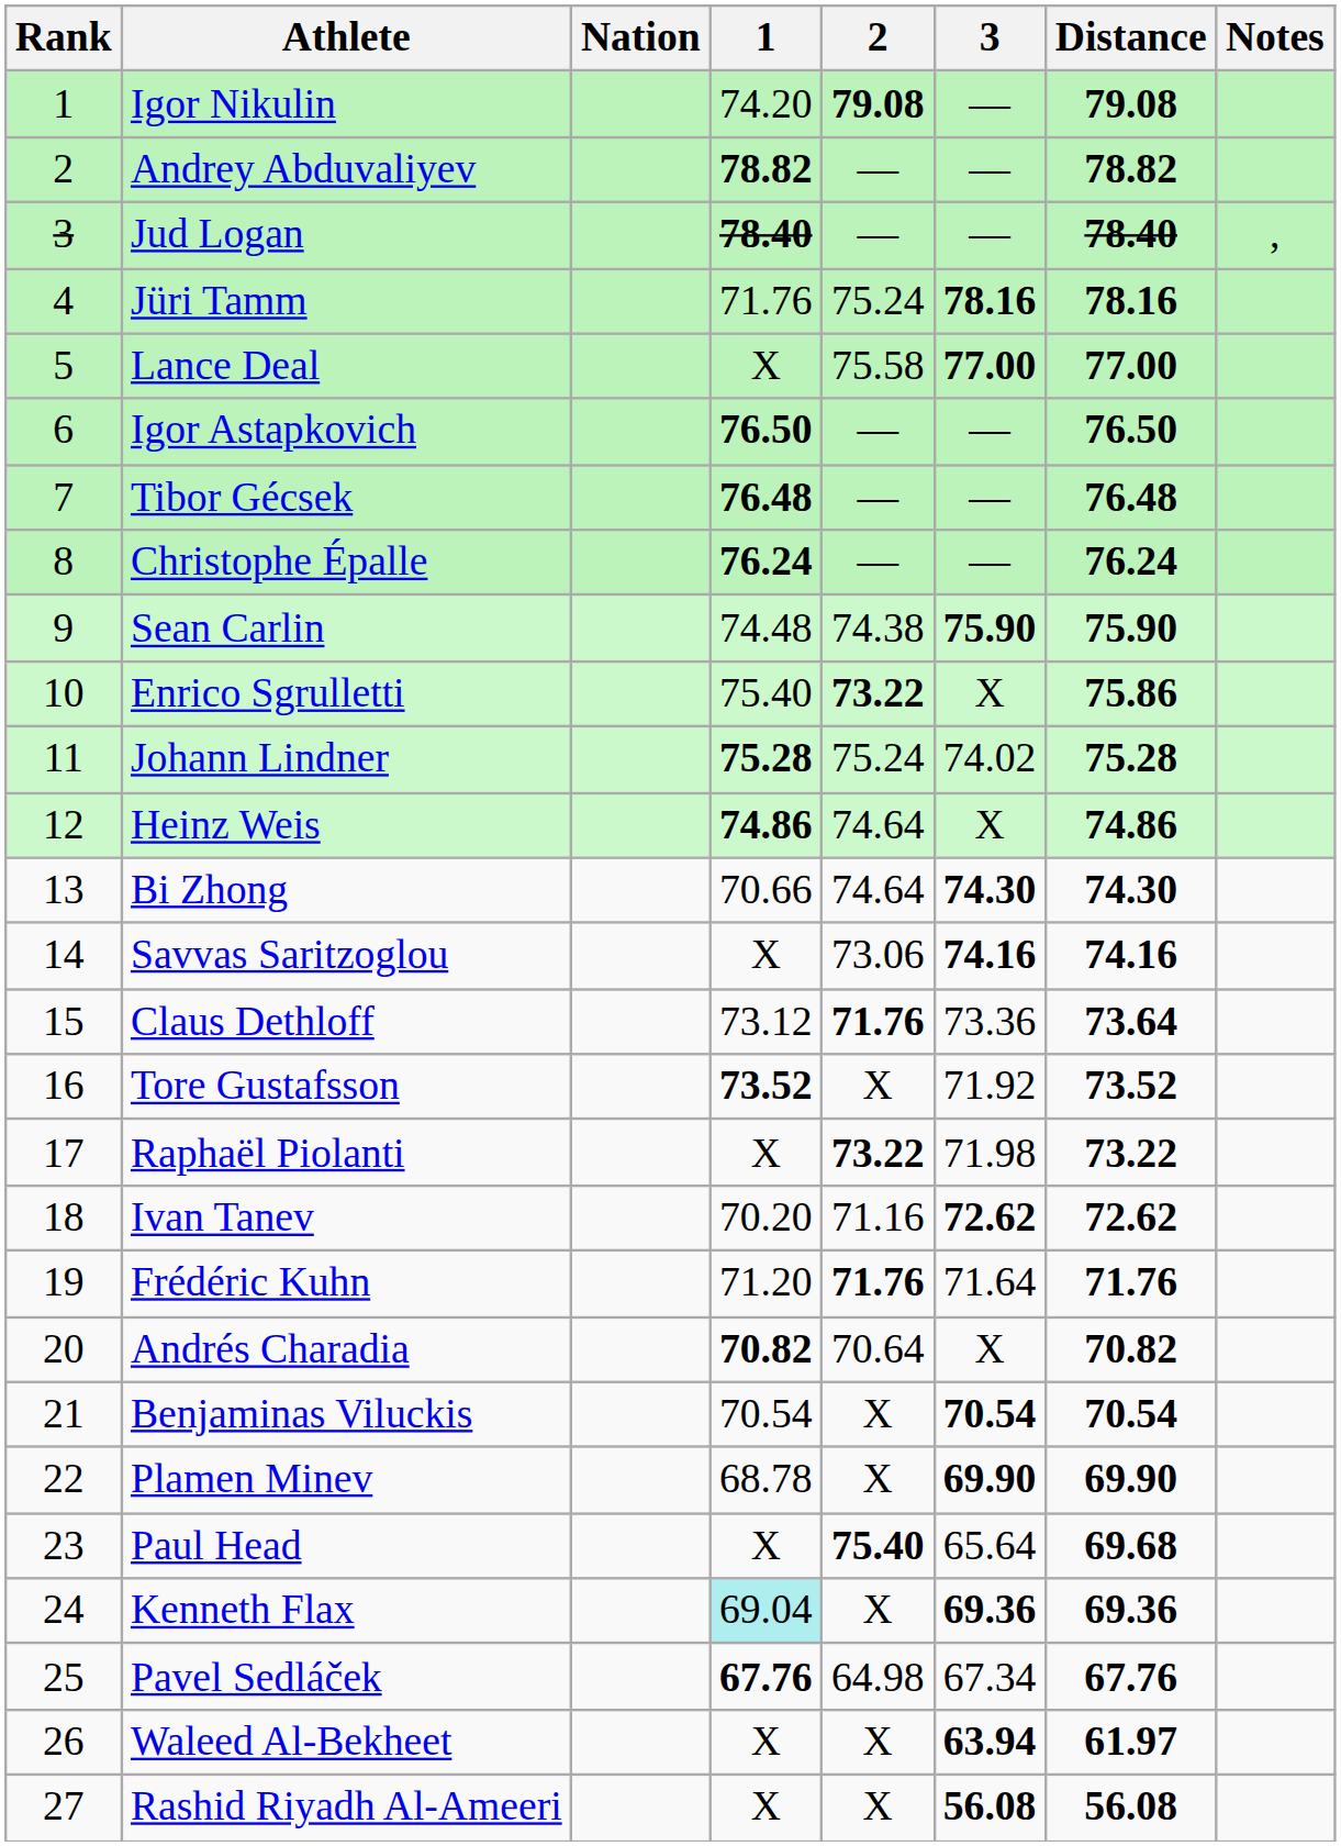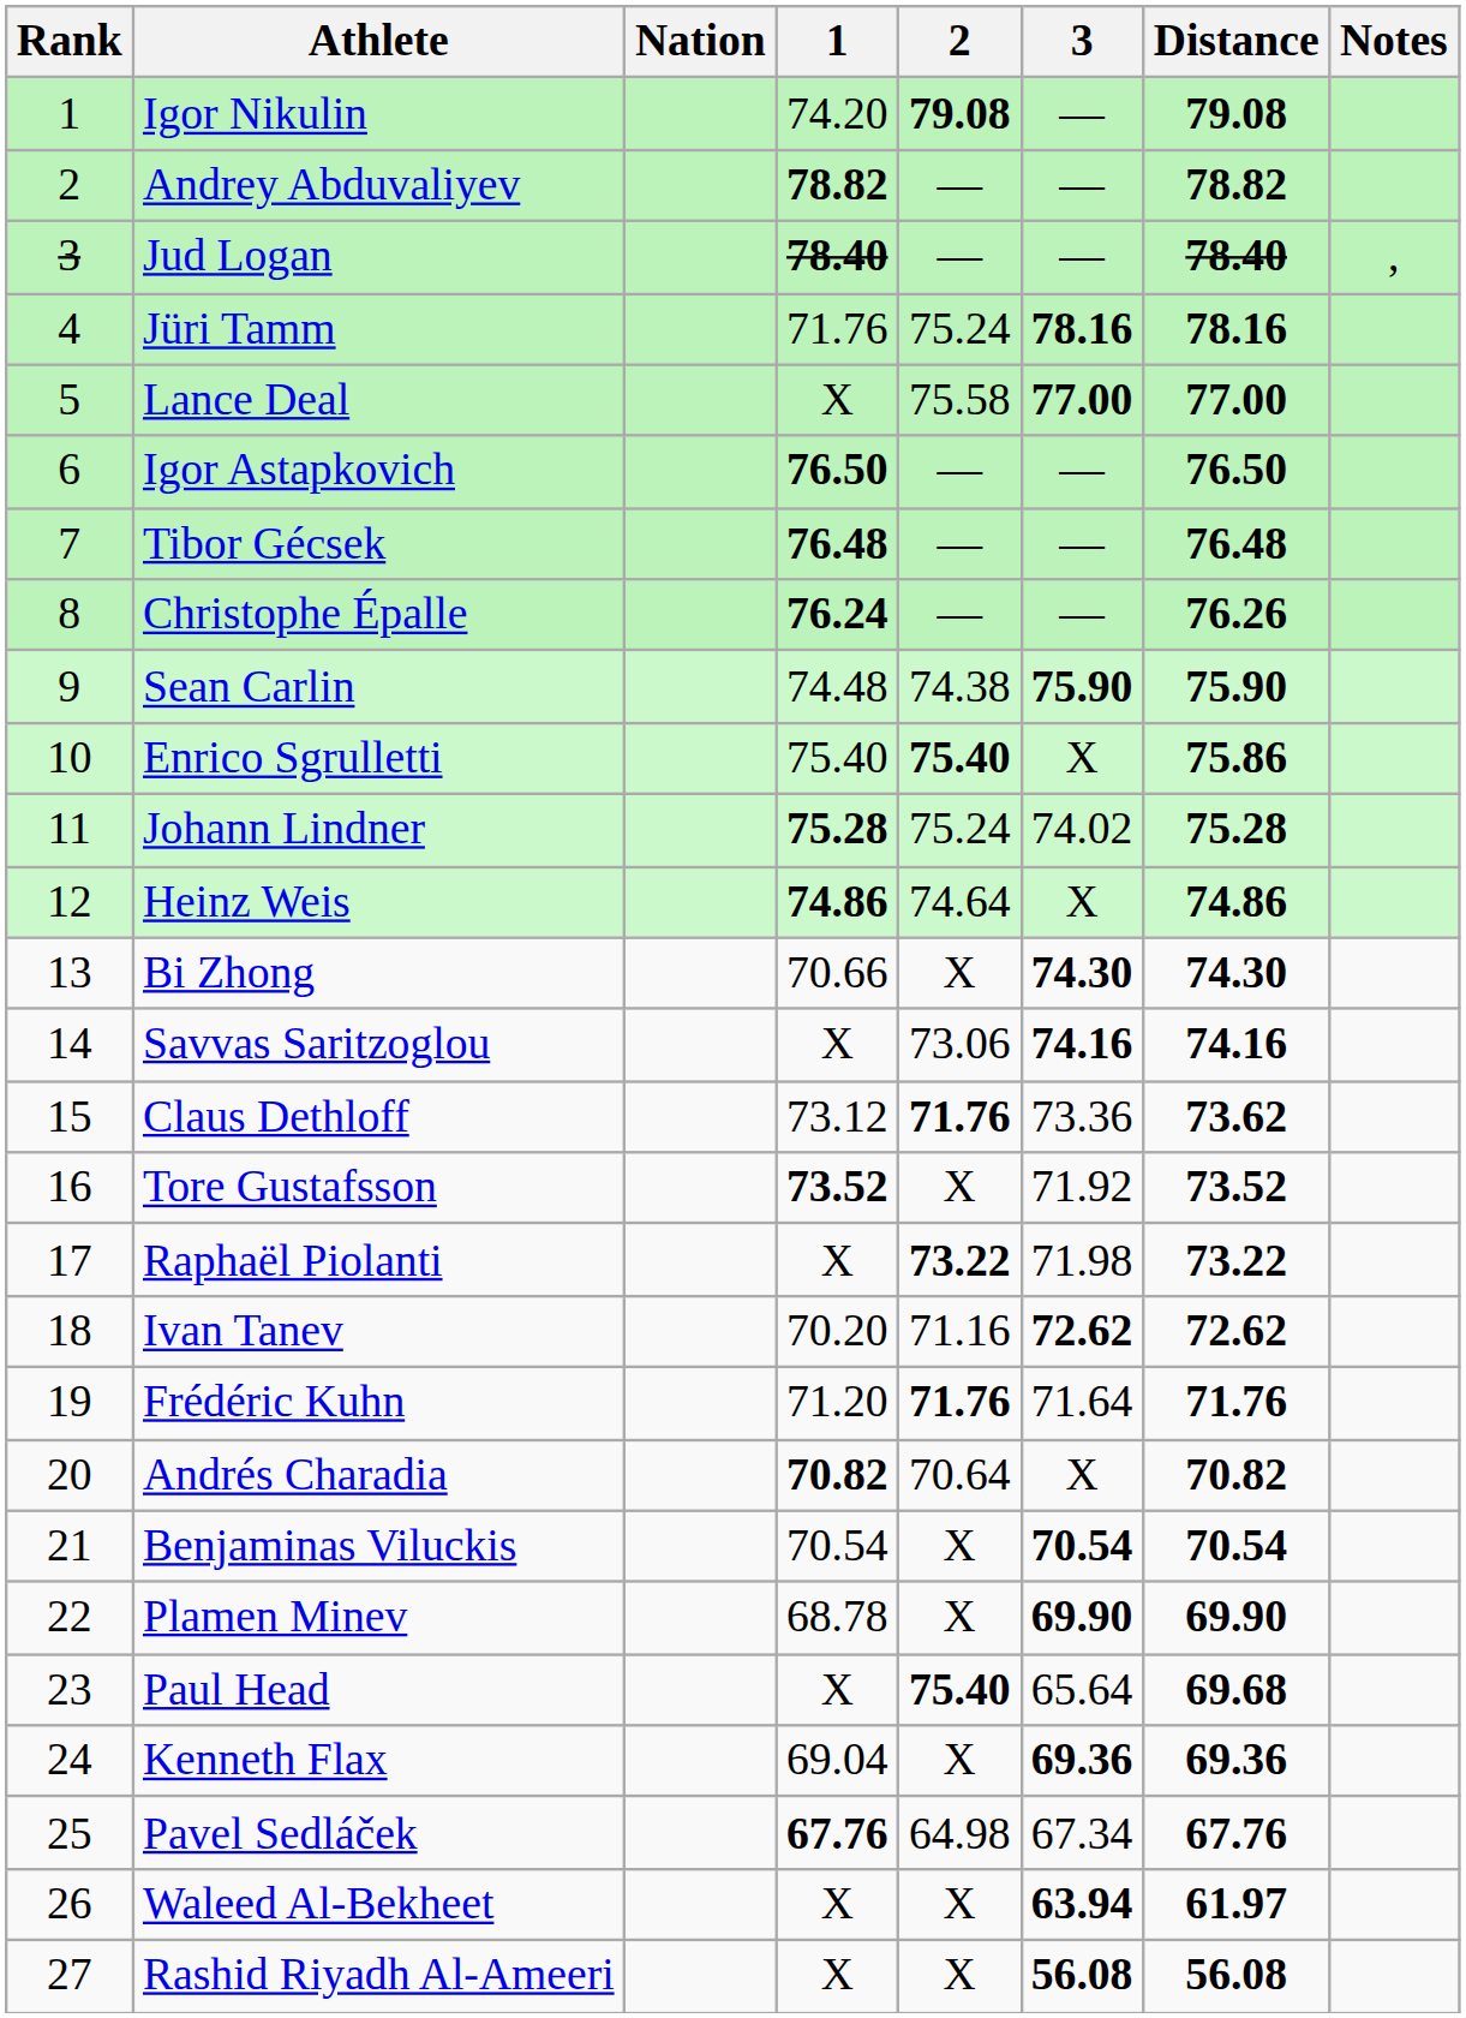Christophe Épalle | Distance: 76.24 -> 76.26
Enrico Sgrulletti | 2: 73.22 -> 75.40
Bi Zhong | 2: 74.64 -> X
Claus Dethloff | Distance: 73.64 -> 73.62
Kenneth Flax | 1: paleturquoise background -> no background
